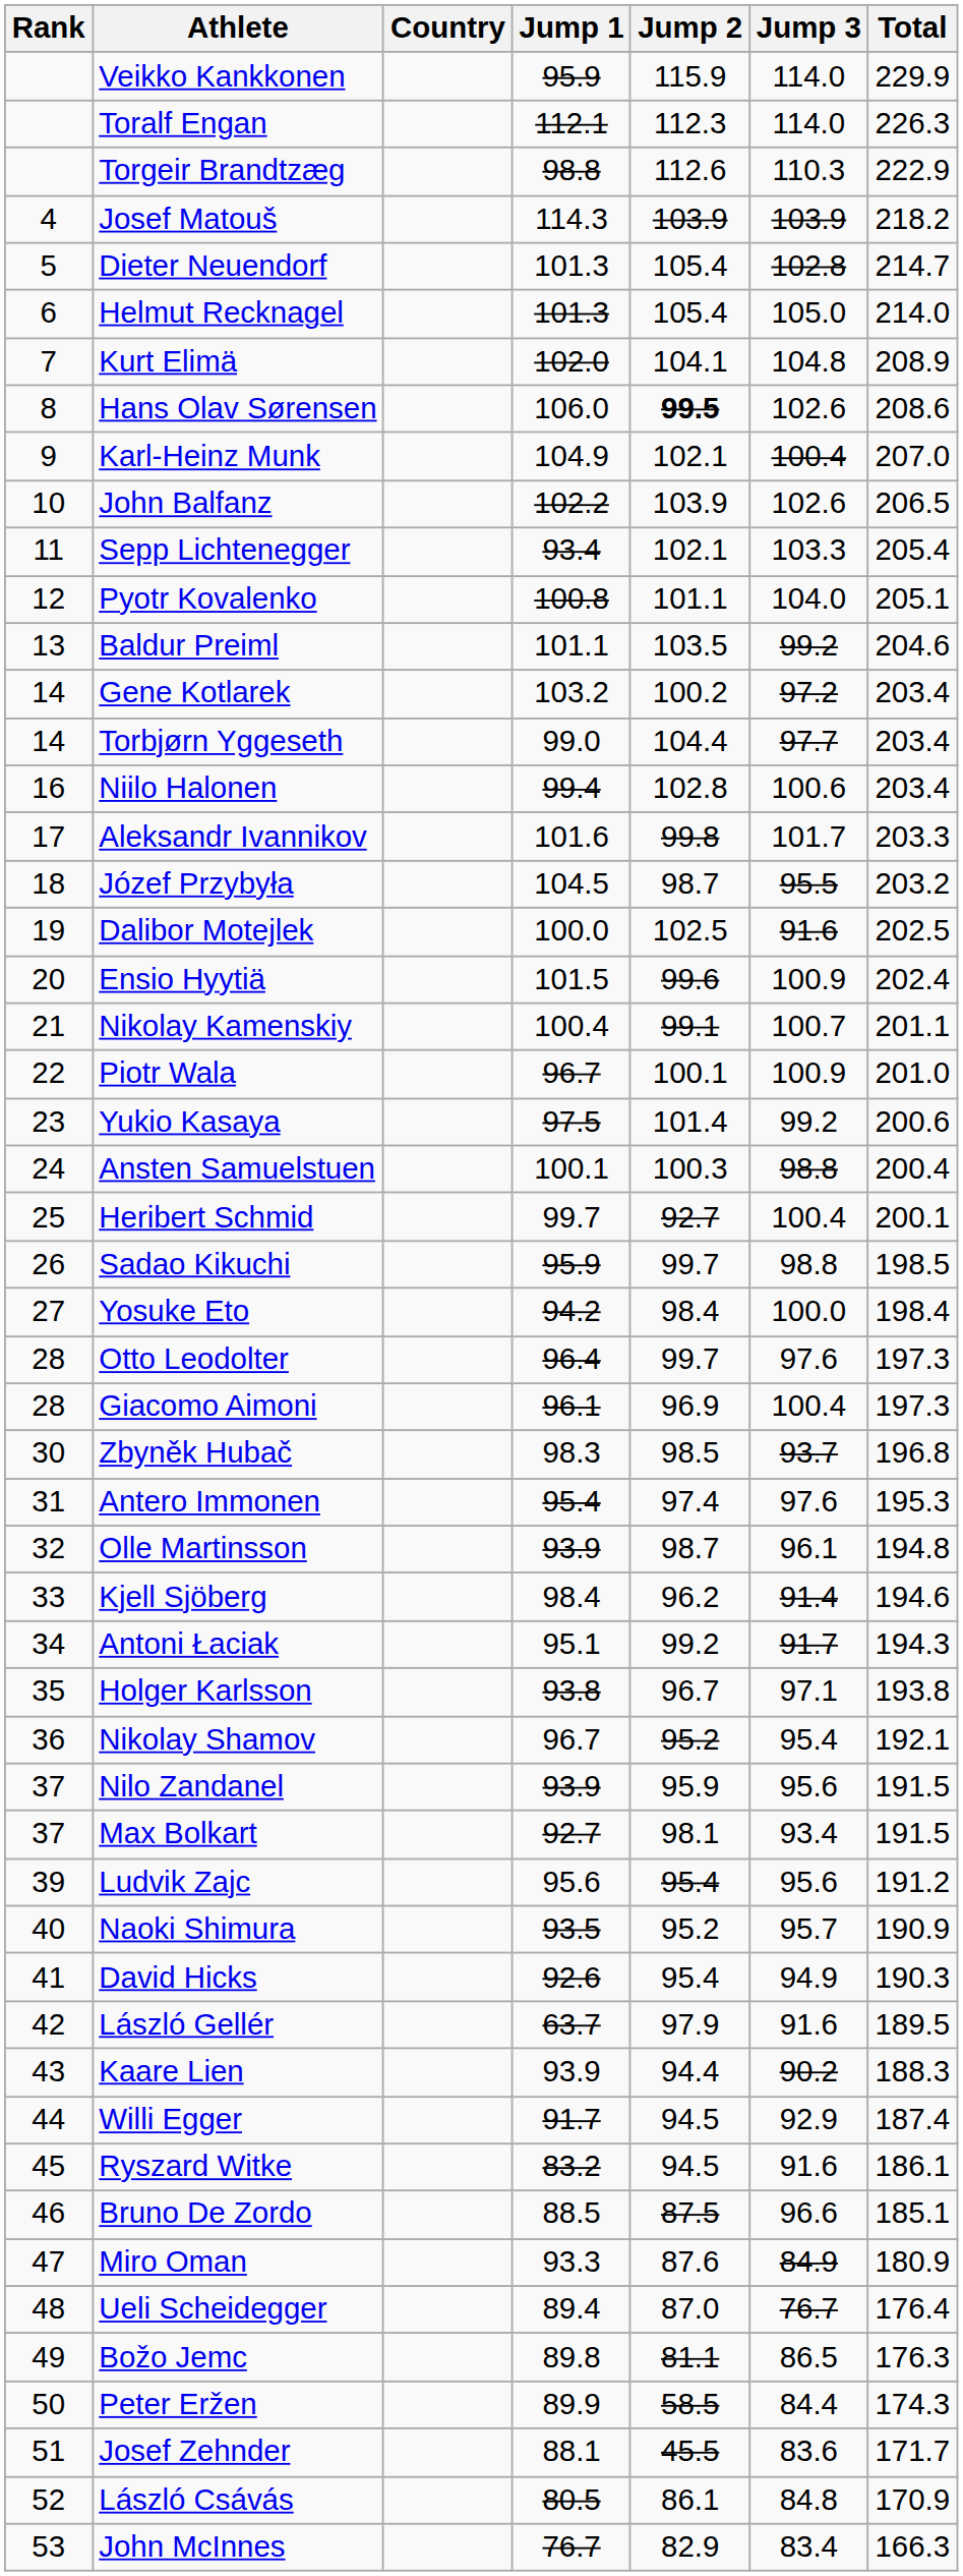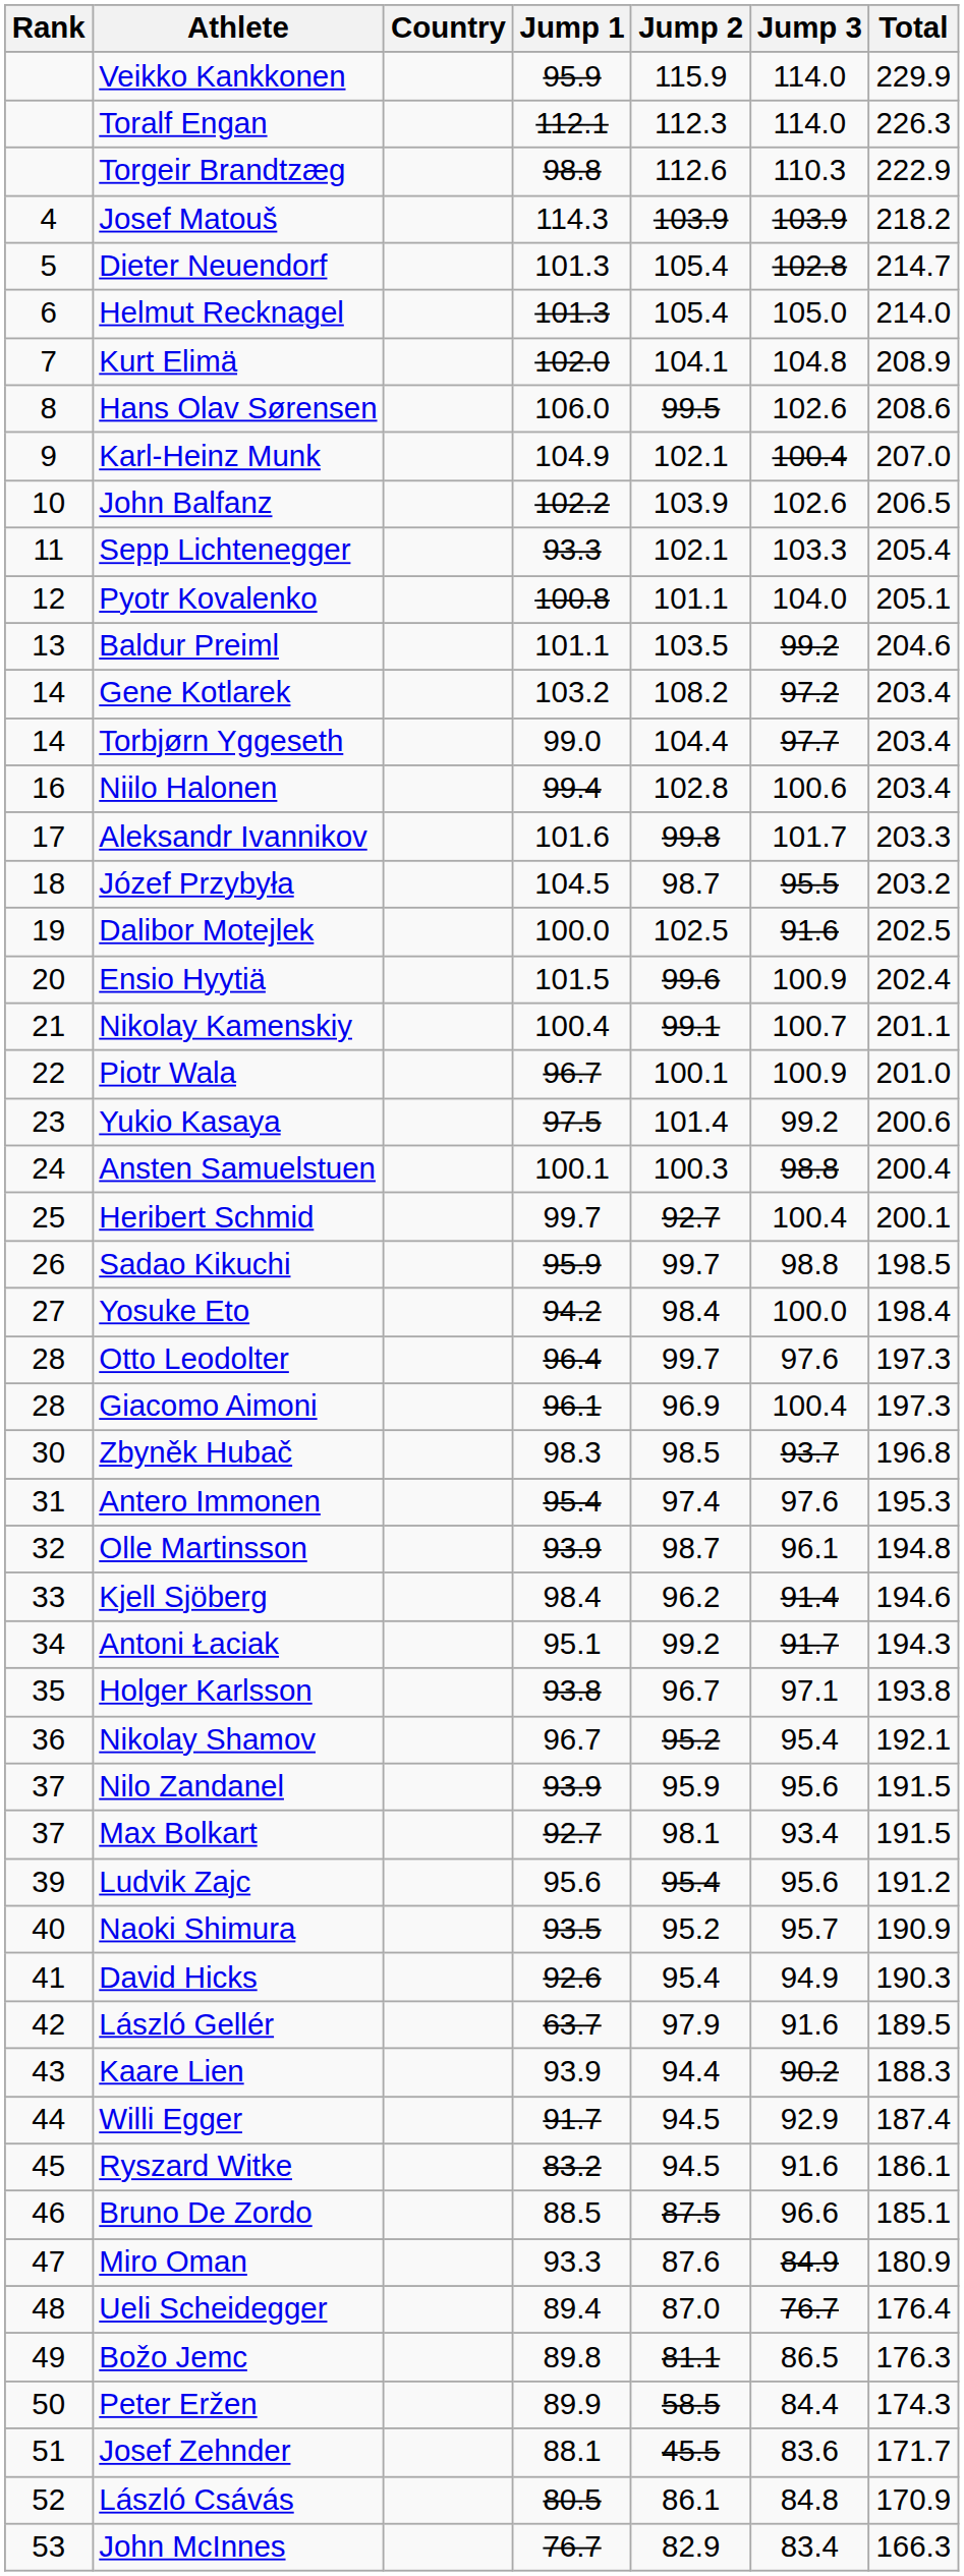Hans Olav Sørensen | Jump 2: bold -> normal
Sepp Lichtenegger | Jump 1: 93.4 -> 93.3
Gene Kotlarek | Jump 2: 100.2 -> 108.2
